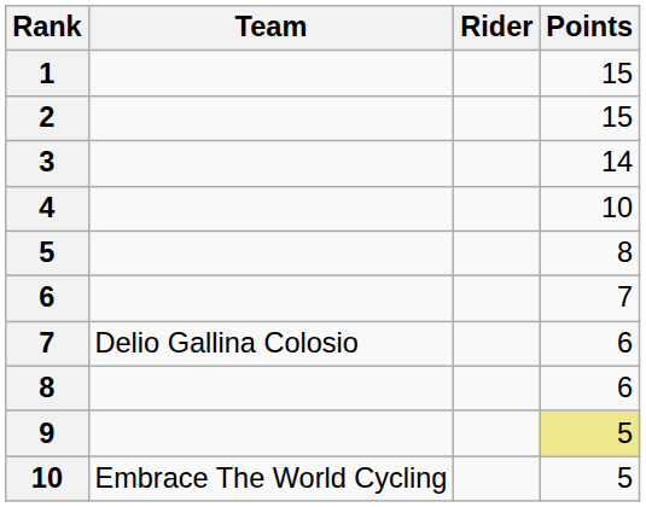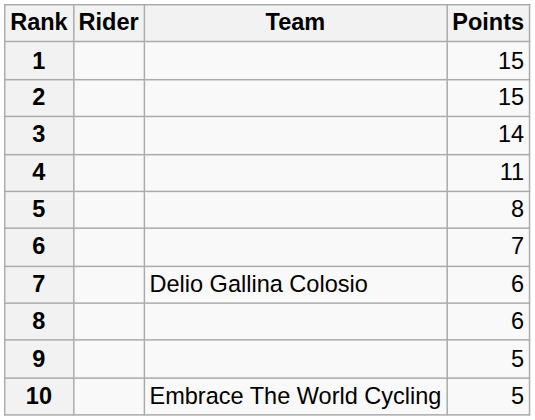columns swapped: Rider <-> Team
4 | Points: 10 -> 11
9 | Points: khaki background -> no background
